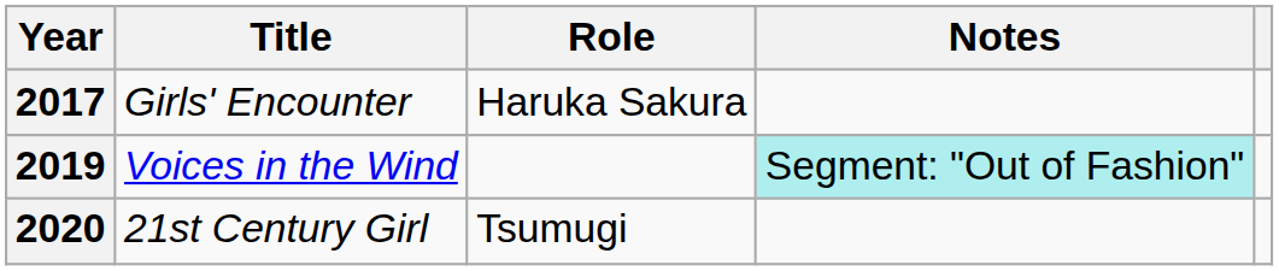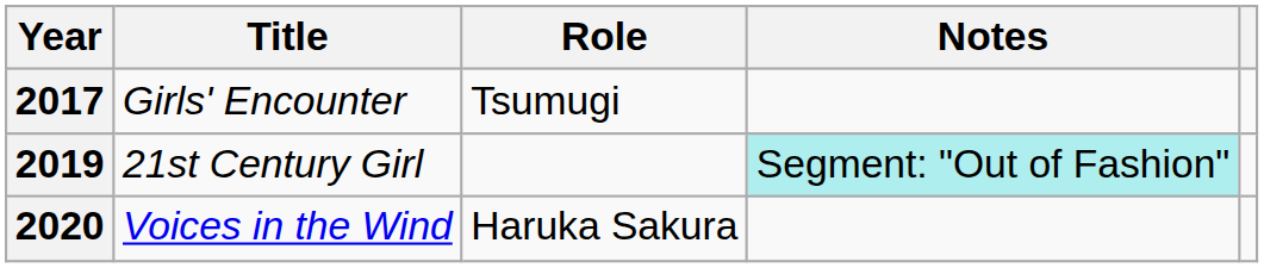2017 | Role: Haruka Sakura -> Tsumugi
2019 | Title: Voices in the Wind -> 21st Century Girl
2020 | Title: 21st Century Girl -> Voices in the Wind
2020 | Role: Tsumugi -> Haruka Sakura
